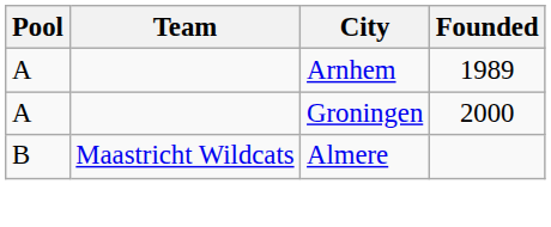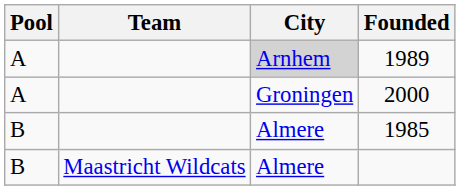1989 | City: no background -> lightgrey background
+ row: B | Almere | 1985
